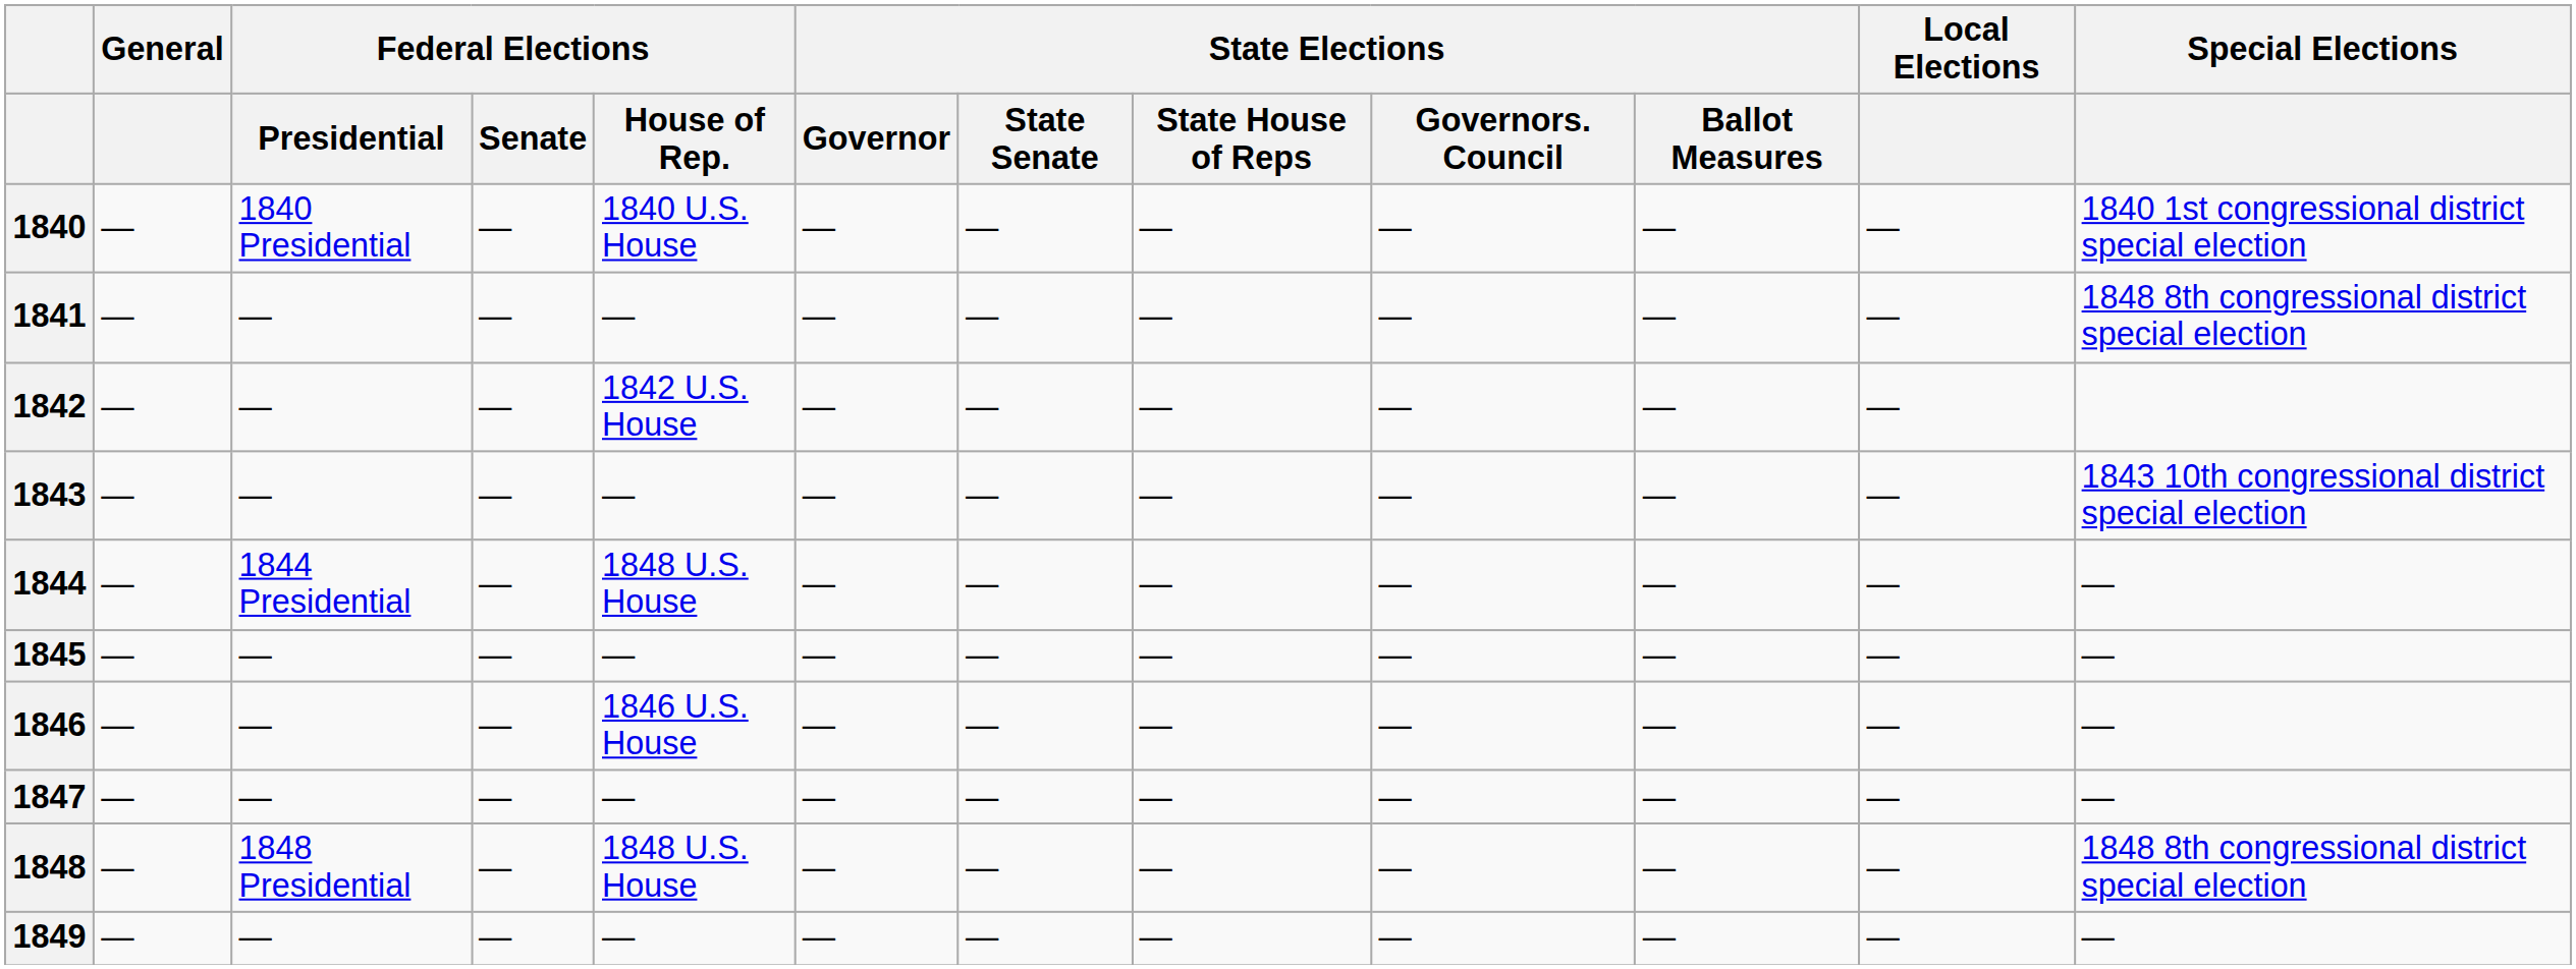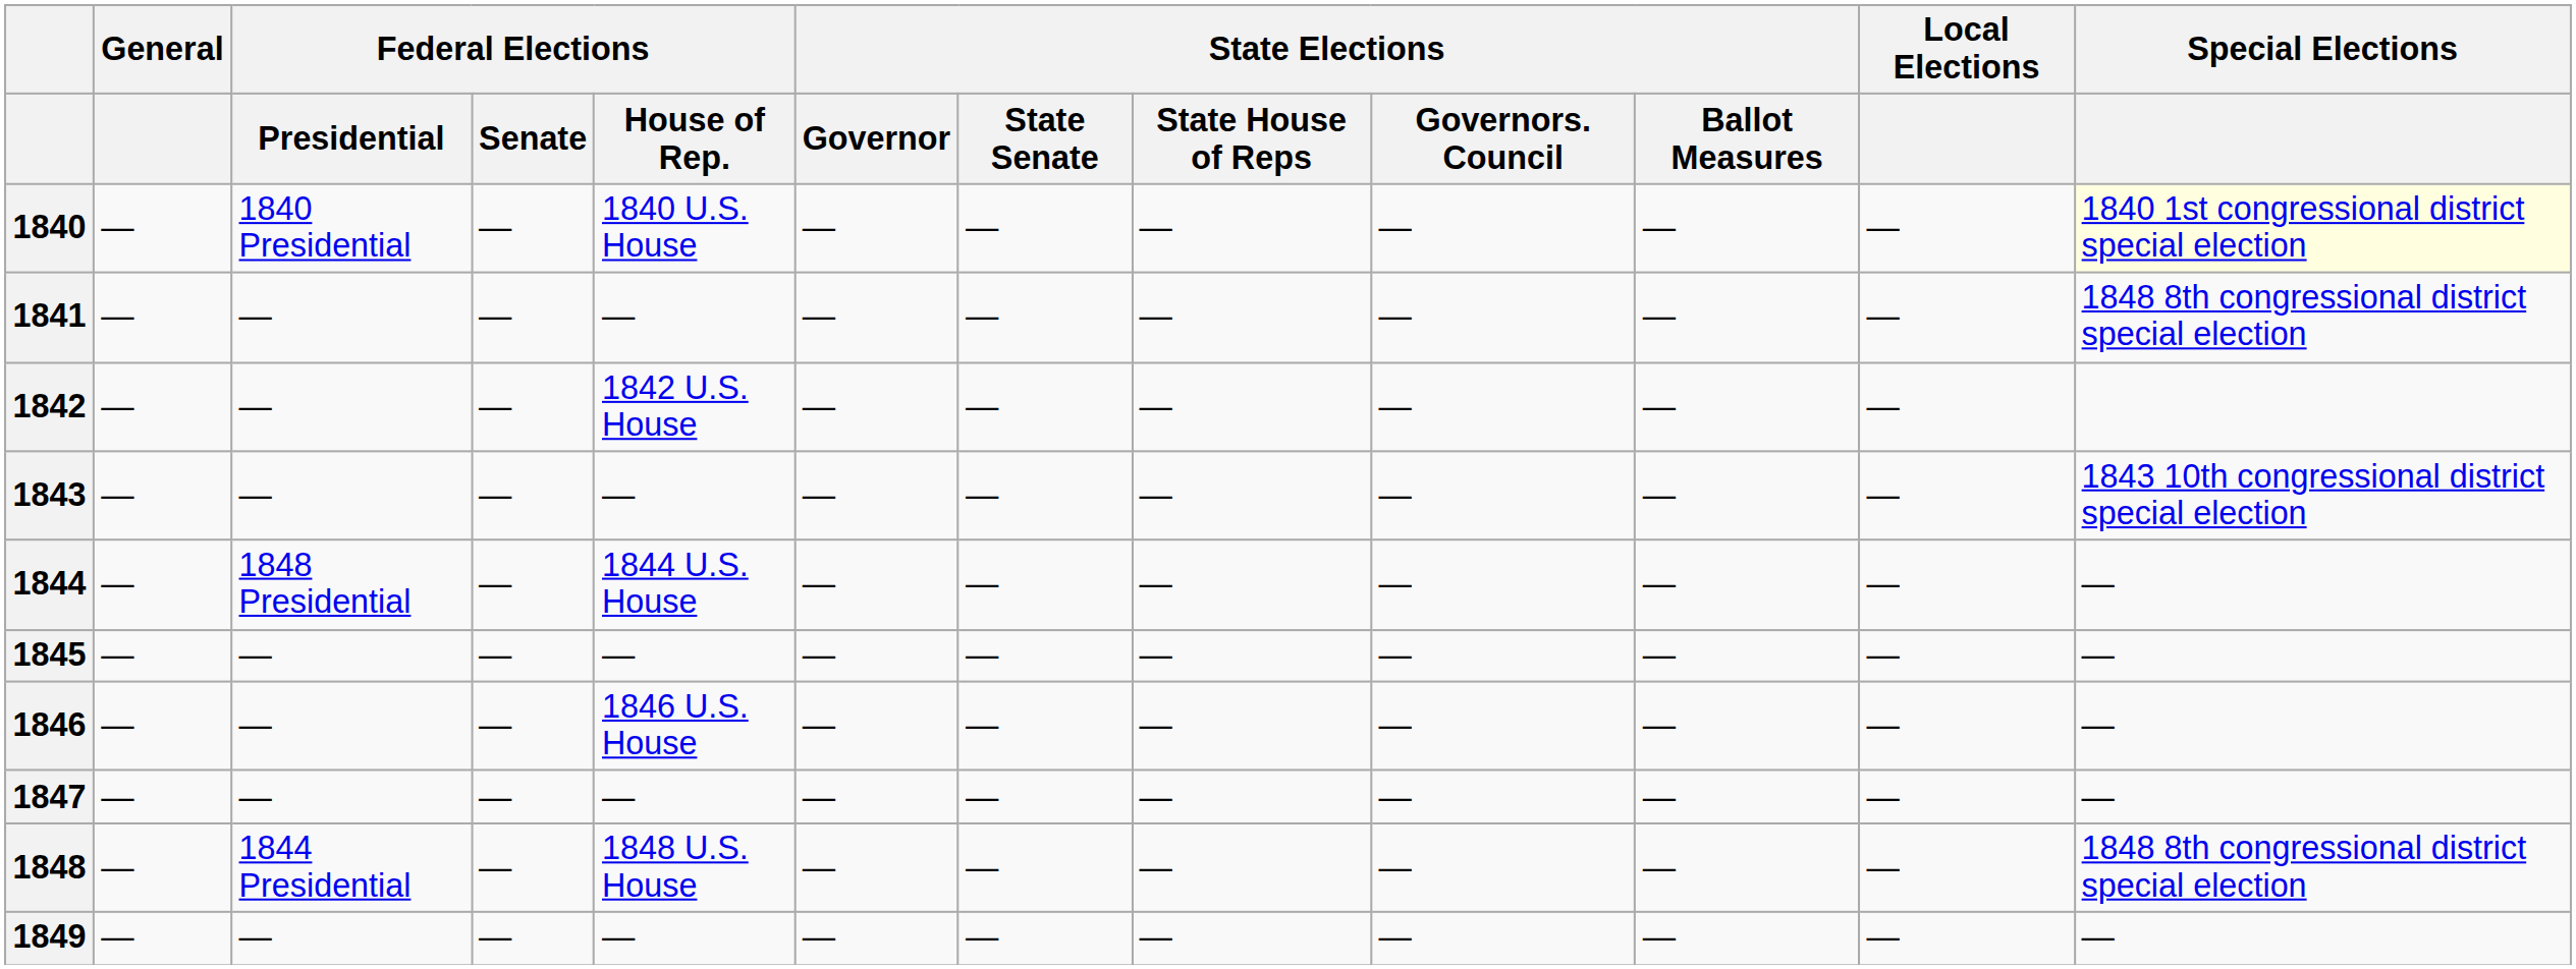1840 | Special Elections: no background -> lightyellow background
1844 | Federal Elections / Presidential: 1844 Presidential -> 1848 Presidential
1844 | Federal Elections / House of Rep.: 1848 U.S. House -> 1844 U.S. House
1848 | Federal Elections / Presidential: 1848 Presidential -> 1844 Presidential
